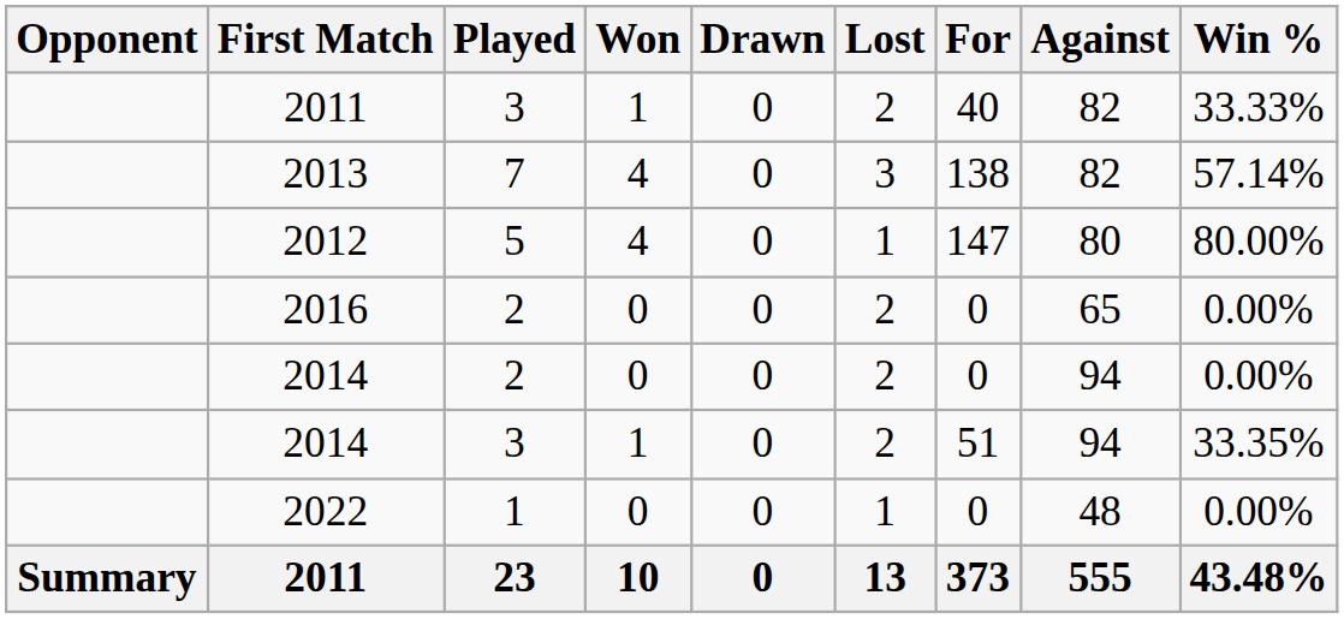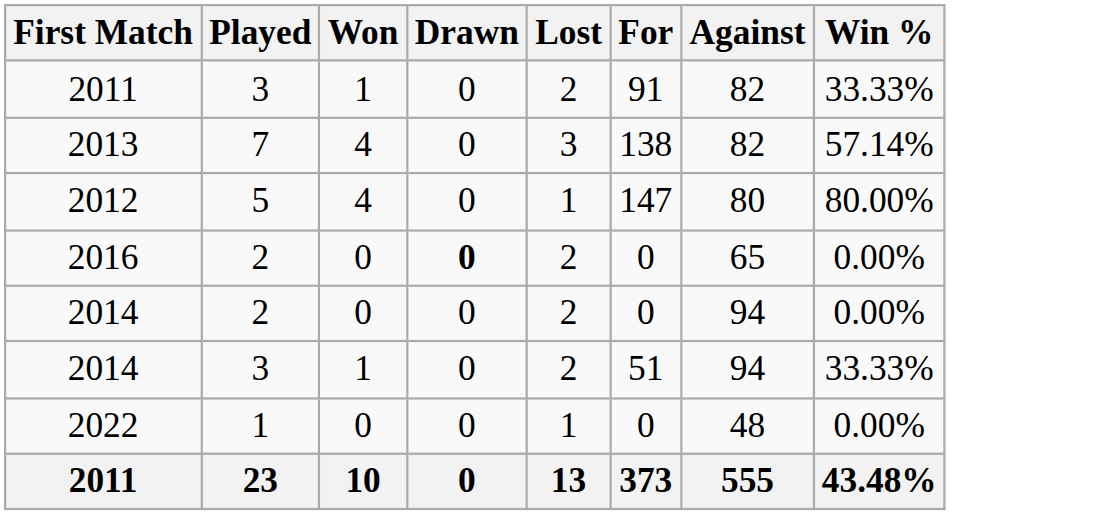- column: Opponent | Summary
2011 / 3 | For: 40 -> 91
2016 | Drawn: normal -> bold
2014 / 3 | Win %: 33.35% -> 33.33%
